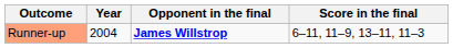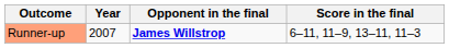Runner-up | Year: 2004 -> 2007
